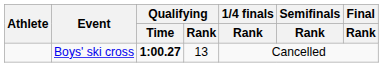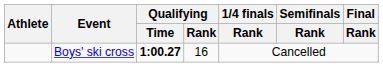Boys' ski cross | Qualifying / Rank: 13 -> 16
